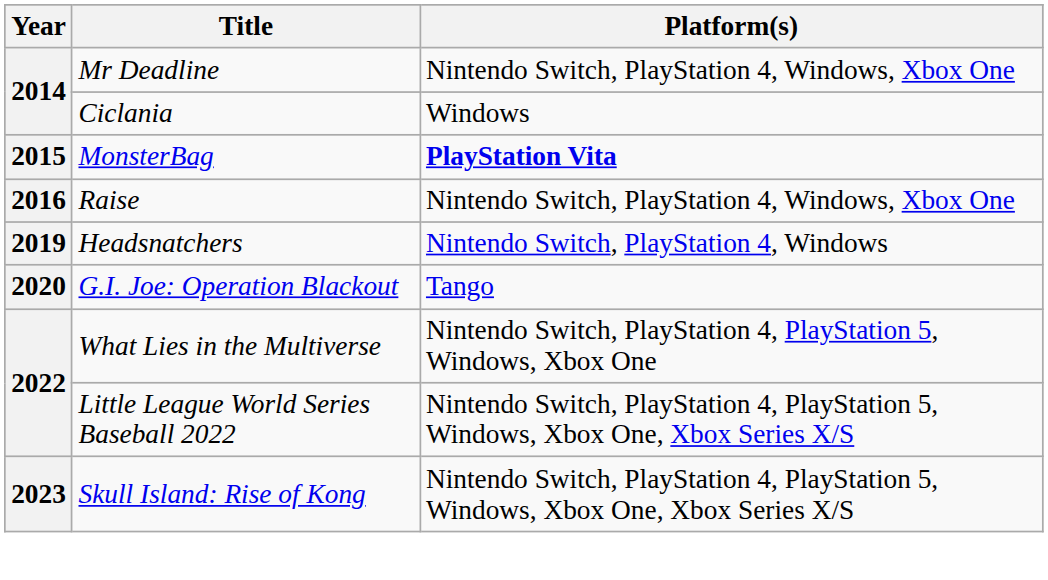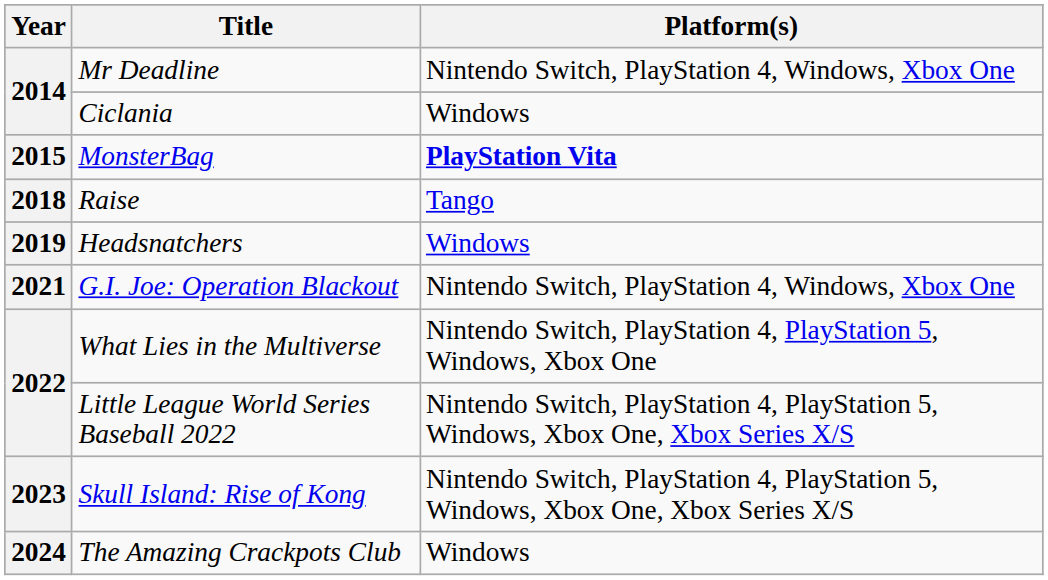Raise | Year: 2016 -> 2018
Raise | Platform(s): Nintendo Switch, PlayStation 4, Windows, Xbox One -> Tango
Headsnatchers | Platform(s): Nintendo Switch, PlayStation 4, Windows -> Windows
G.I. Joe: Operation Blackout | Year: 2020 -> 2021
G.I. Joe: Operation Blackout | Platform(s): Tango -> Nintendo Switch, PlayStation 4, Windows, Xbox One
+ row: 2024 | The Amazing Crackpots Club | Windows
